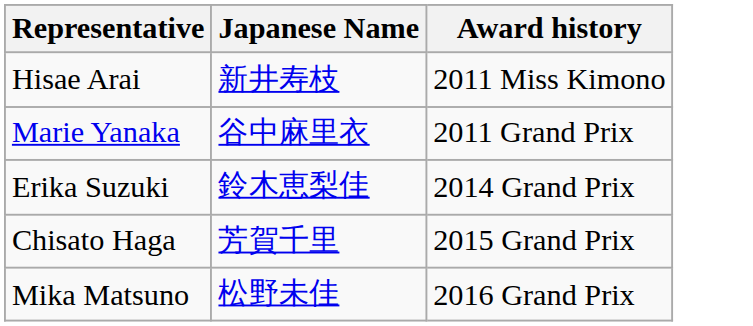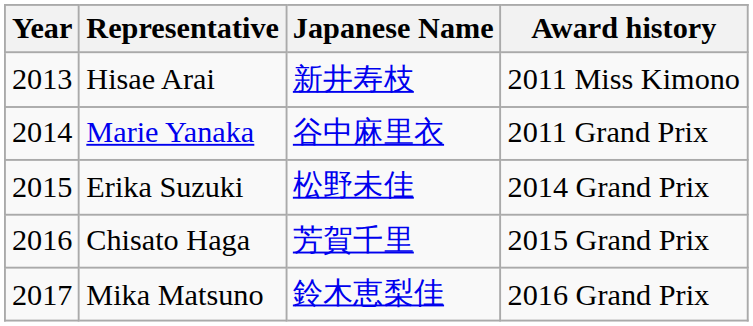+ column: Year | 2013 | 2014 | 2015 | 2016 | 2017
Erika Suzuki | Japanese Name: 鈴木恵梨佳 -> 松野未佳
Mika Matsuno | Japanese Name: 松野未佳 -> 鈴木恵梨佳
